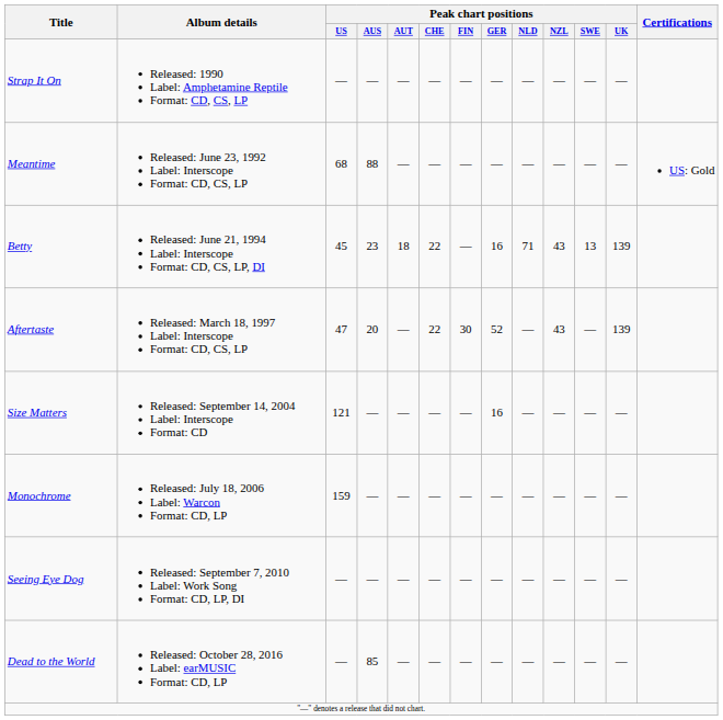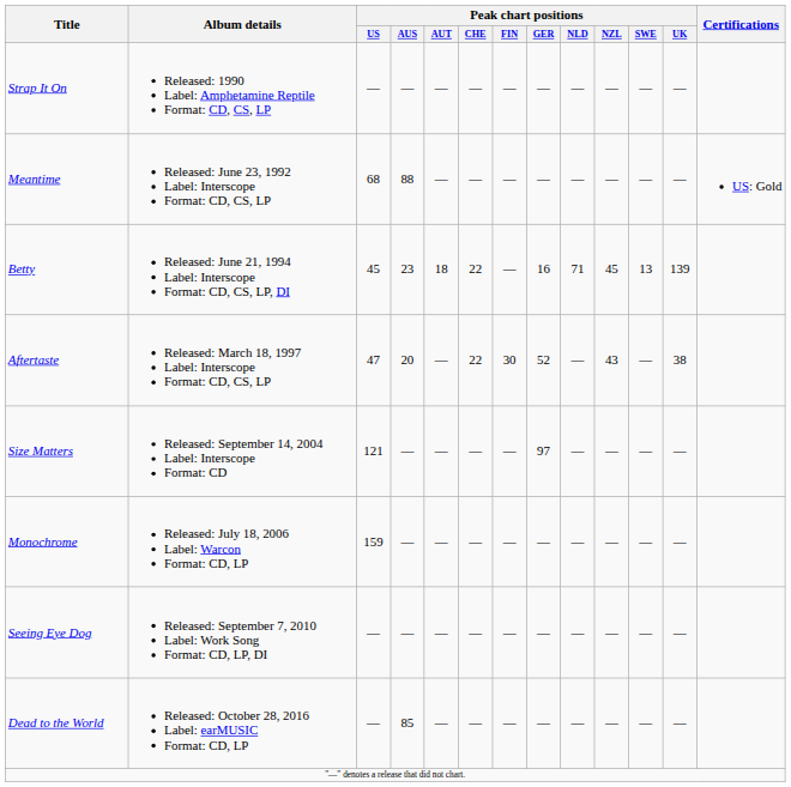Betty | Peak chart positions / NZL: 43 -> 45
Aftertaste | Peak chart positions / UK: 139 -> 38
Size Matters | Peak chart positions / GER: 16 -> 97
